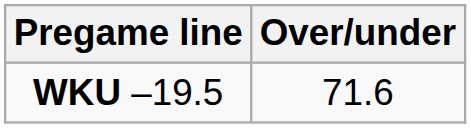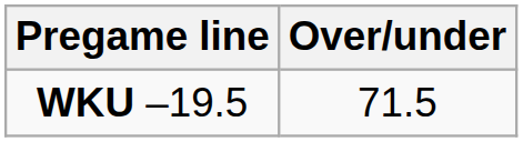WKU –19.5 | Over/under: 71.6 -> 71.5
